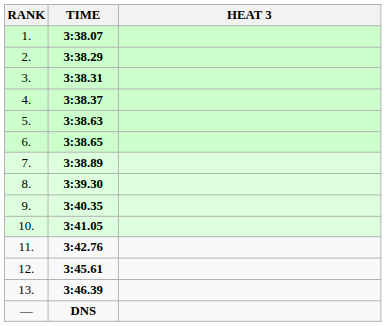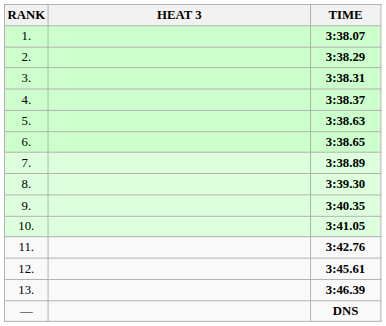columns swapped: HEAT 3 <-> TIME
